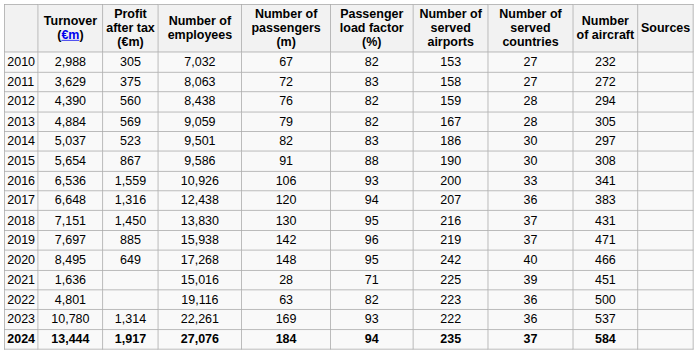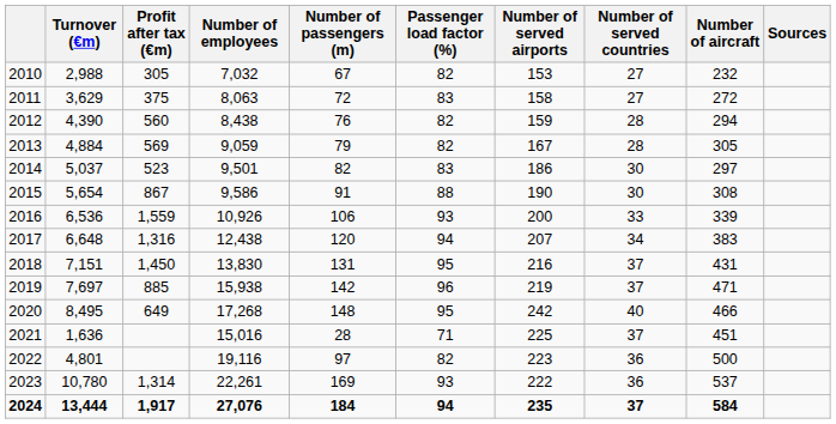2016 | Number of aircraft: 341 -> 339
2017 | Number of served countries: 36 -> 34
2018 | Number of passengers (m): 130 -> 131
2021 | Number of served countries: 39 -> 37
2022 | Number of passengers (m): 63 -> 97
